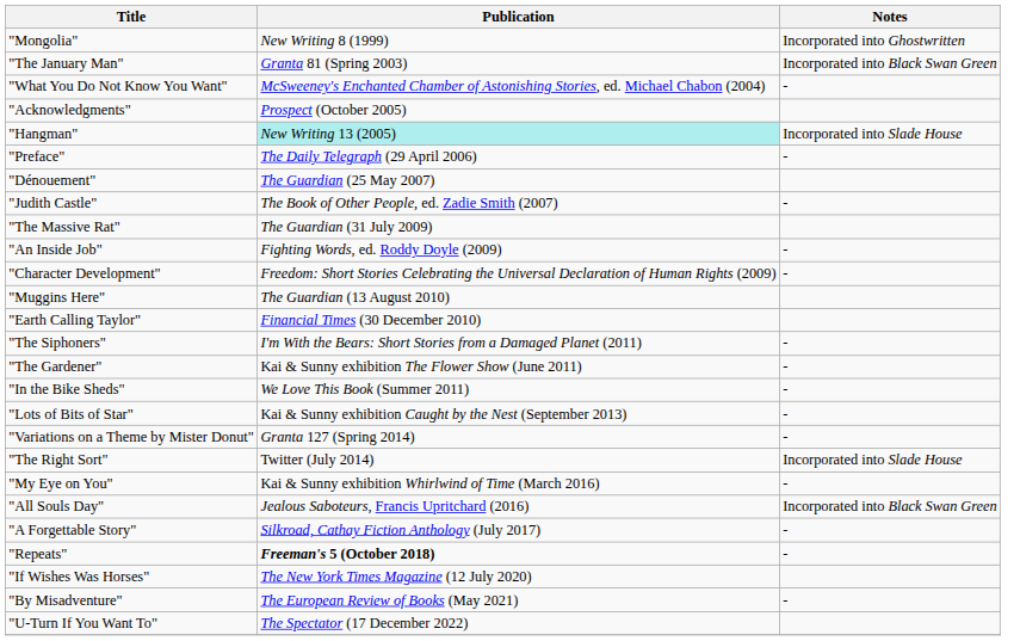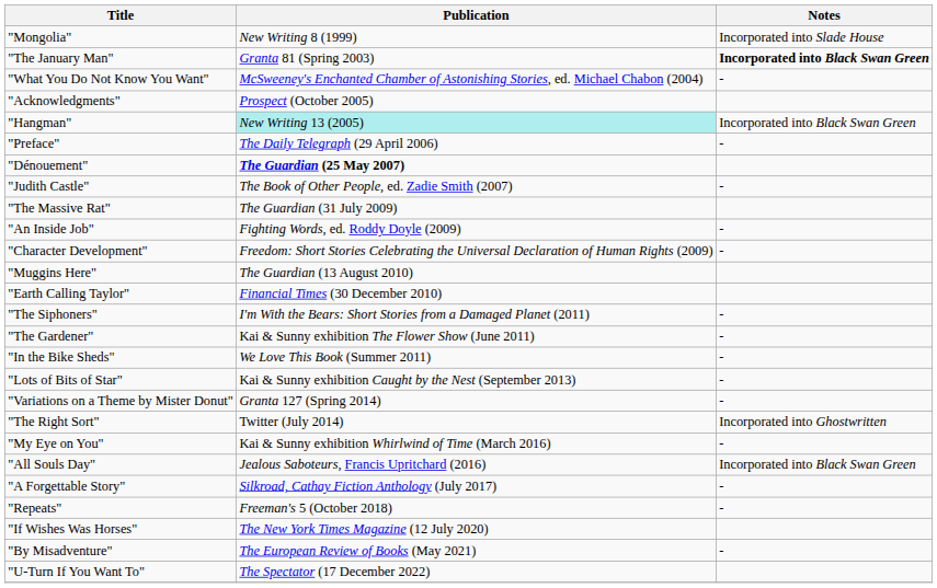"Mongolia" | Notes: Incorporated into Ghostwritten -> Incorporated into Slade House
"The January Man" | Notes: normal -> bold
"Hangman" | Notes: Incorporated into Slade House -> Incorporated into Black Swan Green
"Dénouement" | Publication: normal -> bold
"The Right Sort" | Notes: Incorporated into Slade House -> Incorporated into Ghostwritten
"Repeats" | Publication: bold -> normal
